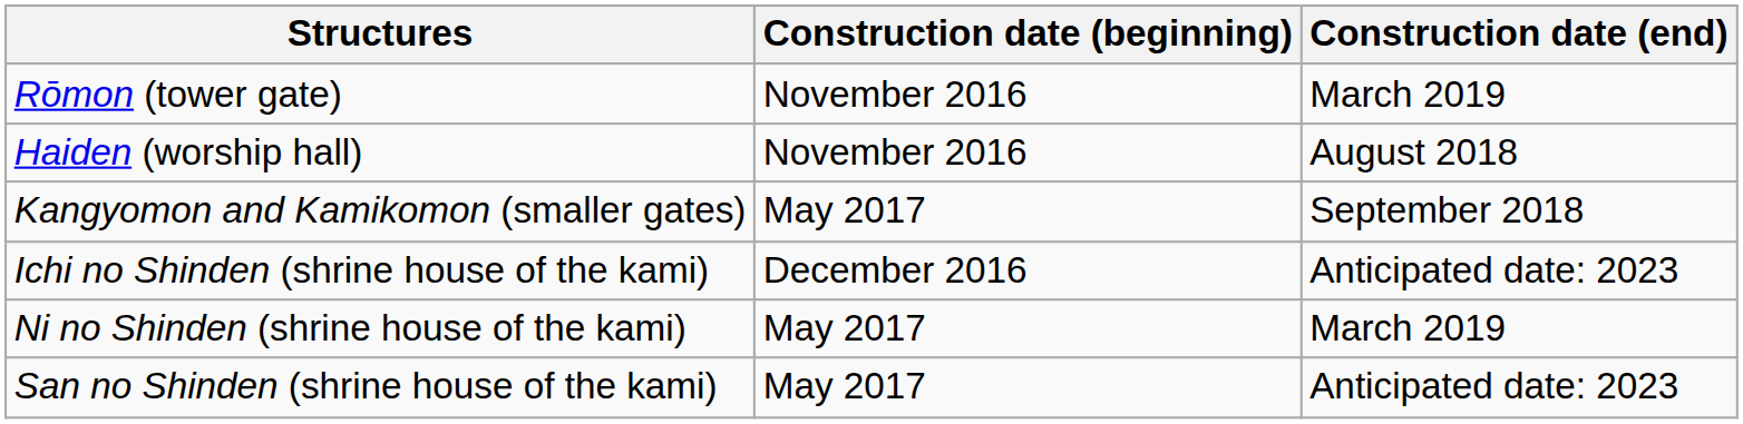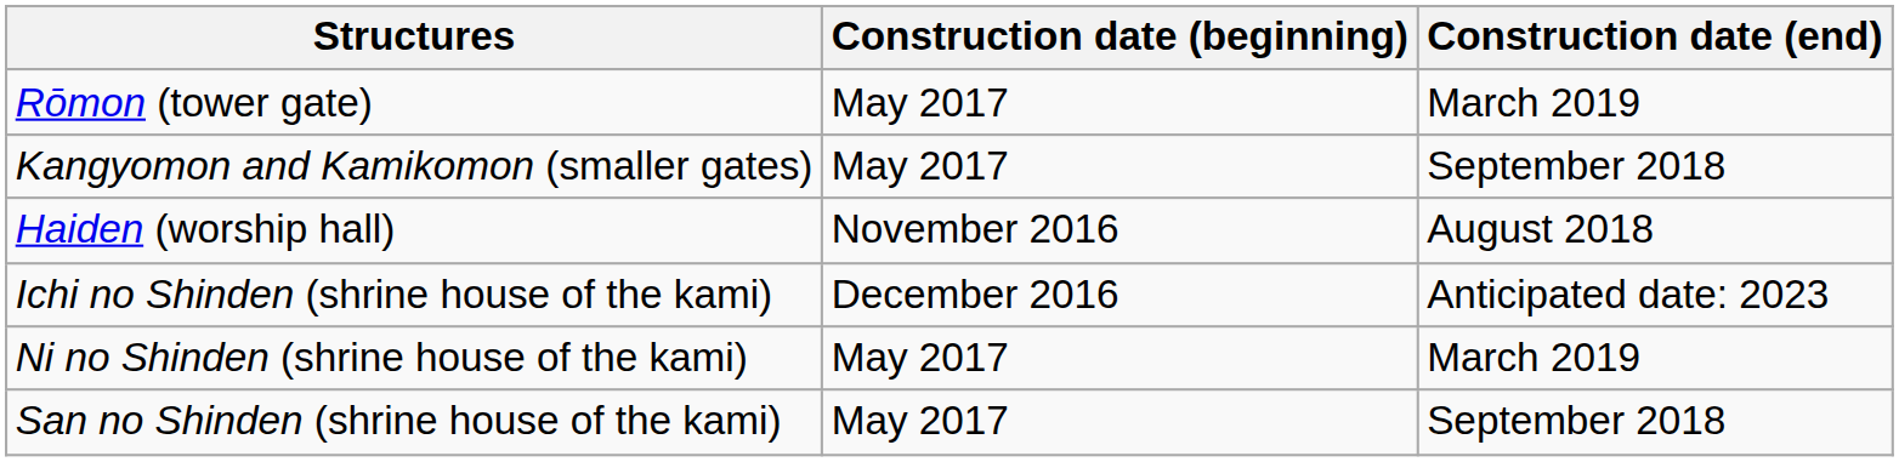Rōmon (tower gate) | Construction date (beginning): November 2016 -> May 2017
rows swapped: Haiden (worship hall) <-> Kangyomon and Kamikomon (smaller gates)
San no Shinden (shrine house of the kami) | Construction date (end): Anticipated date: 2023 -> September 2018
